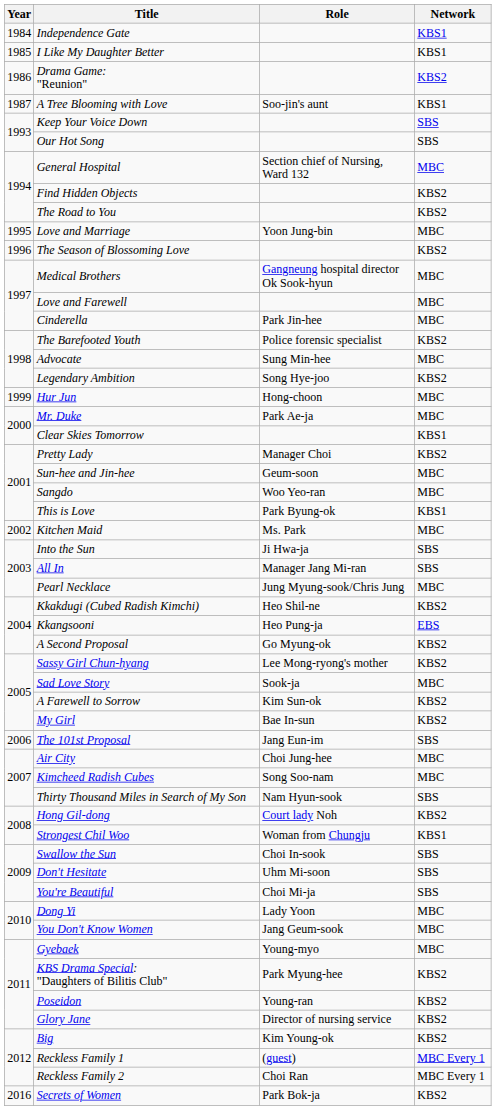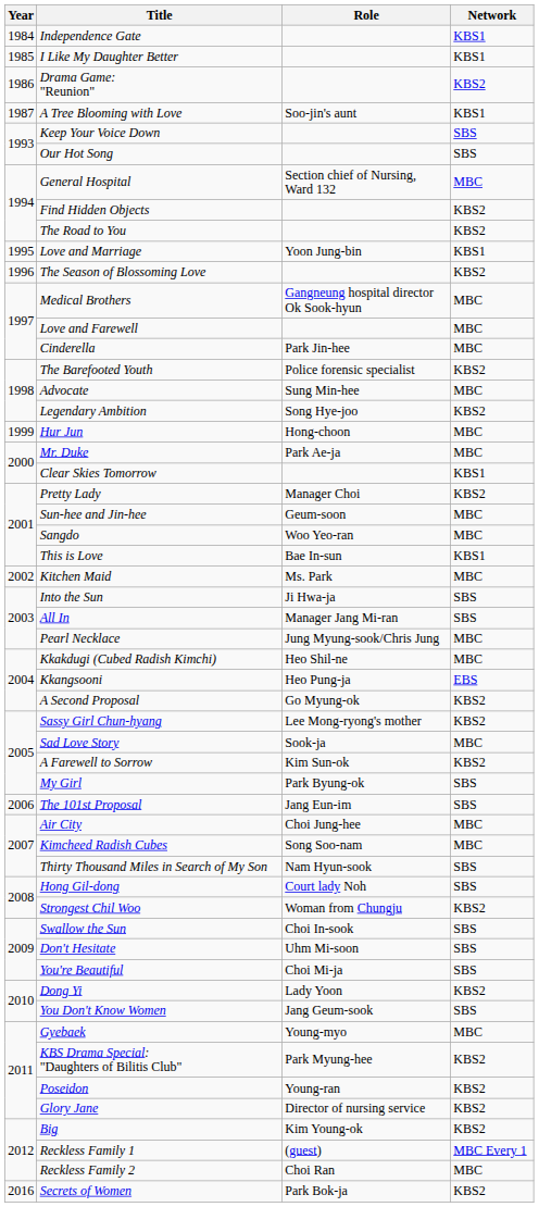Love and Marriage | Network: MBC -> KBS1
This is Love | Role: Park Byung-ok -> Bae In-sun
Kkakdugi (Cubed Radish Kimchi) | Network: KBS2 -> MBC
My Girl | Role: Bae In-sun -> Park Byung-ok
My Girl | Network: KBS2 -> SBS
Hong Gil-dong | Network: KBS2 -> SBS
Strongest Chil Woo | Network: KBS1 -> KBS2
Dong Yi | Network: MBC -> KBS2
You Don't Know Women | Network: MBC -> SBS
Reckless Family 2 | Network: MBC Every 1 -> MBC
